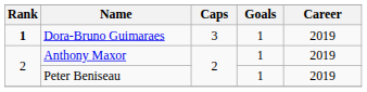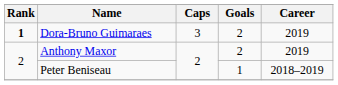Dora-Bruno Guimaraes | Goals: 1 -> 2
Anthony Maxor | Goals: 1 -> 2
Peter Beniseau | Career: 2019 -> 2018–2019
